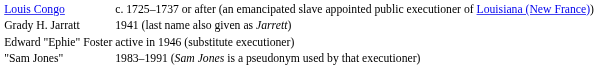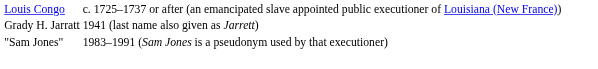- row: Edward "Ephie" Foster | active in 1946 (substitute executioner)
